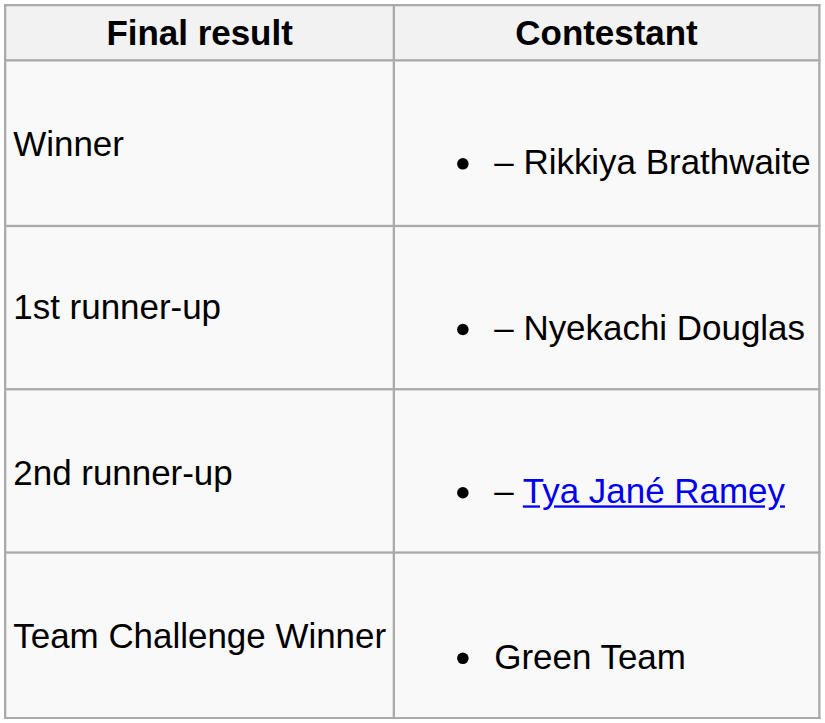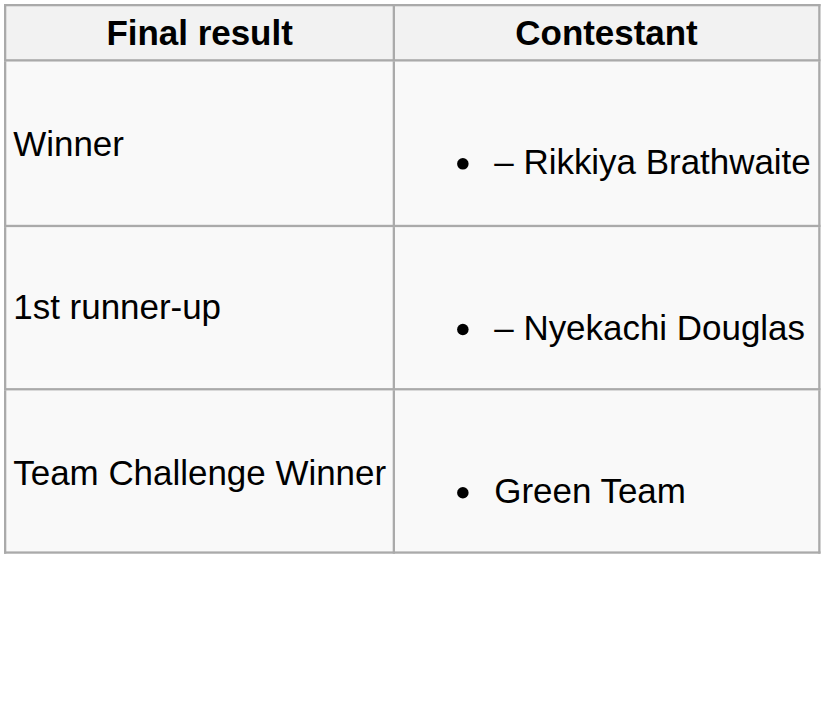- row: 2nd runner-up | – Tya Jané Ramey
